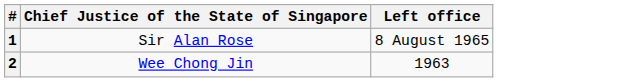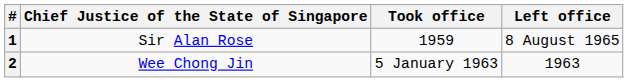+ column: Took office | 1959 | 5 January 1963
